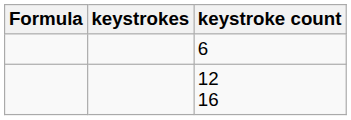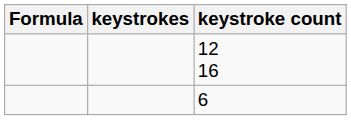rows swapped: 6 <-> 12 16
